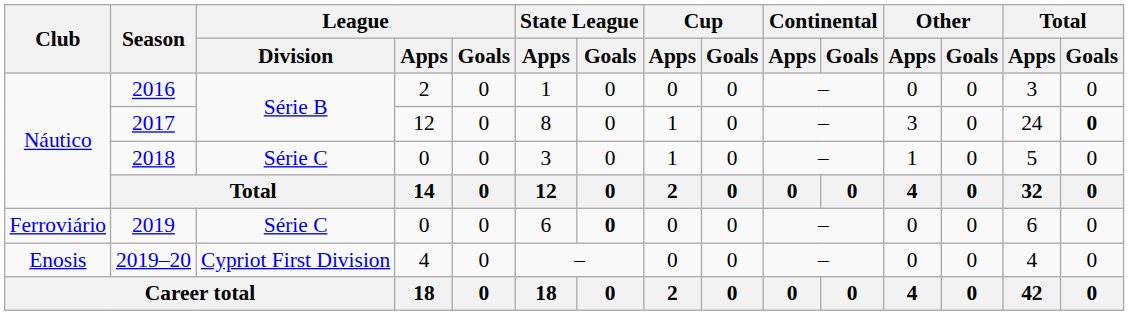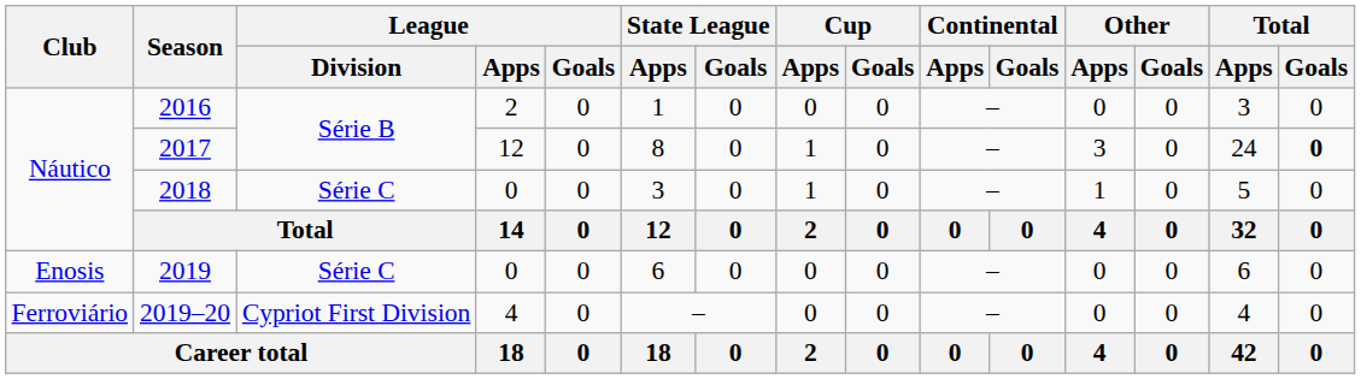2019 | Club: Ferroviário -> Enosis
2019 | State League / Goals: bold -> normal
2019–20 | Club: Enosis -> Ferroviário
